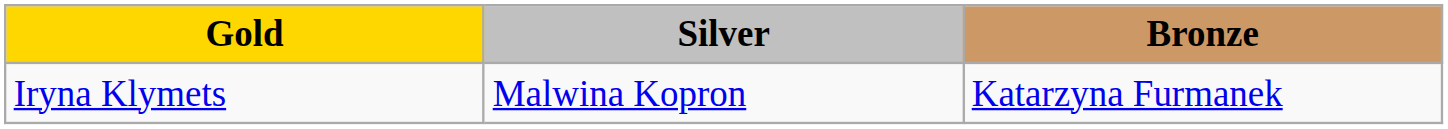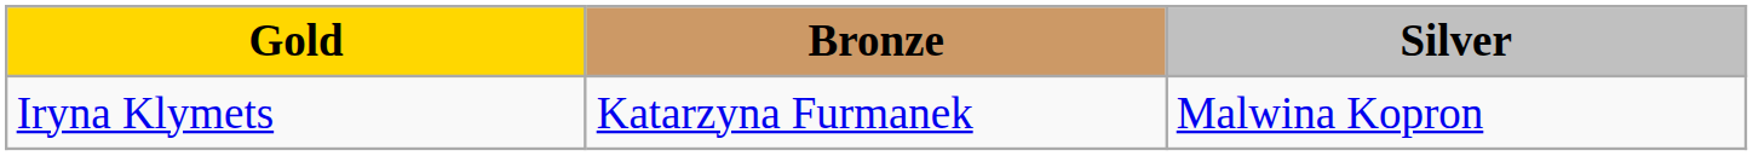columns swapped: Silver <-> Bronze
